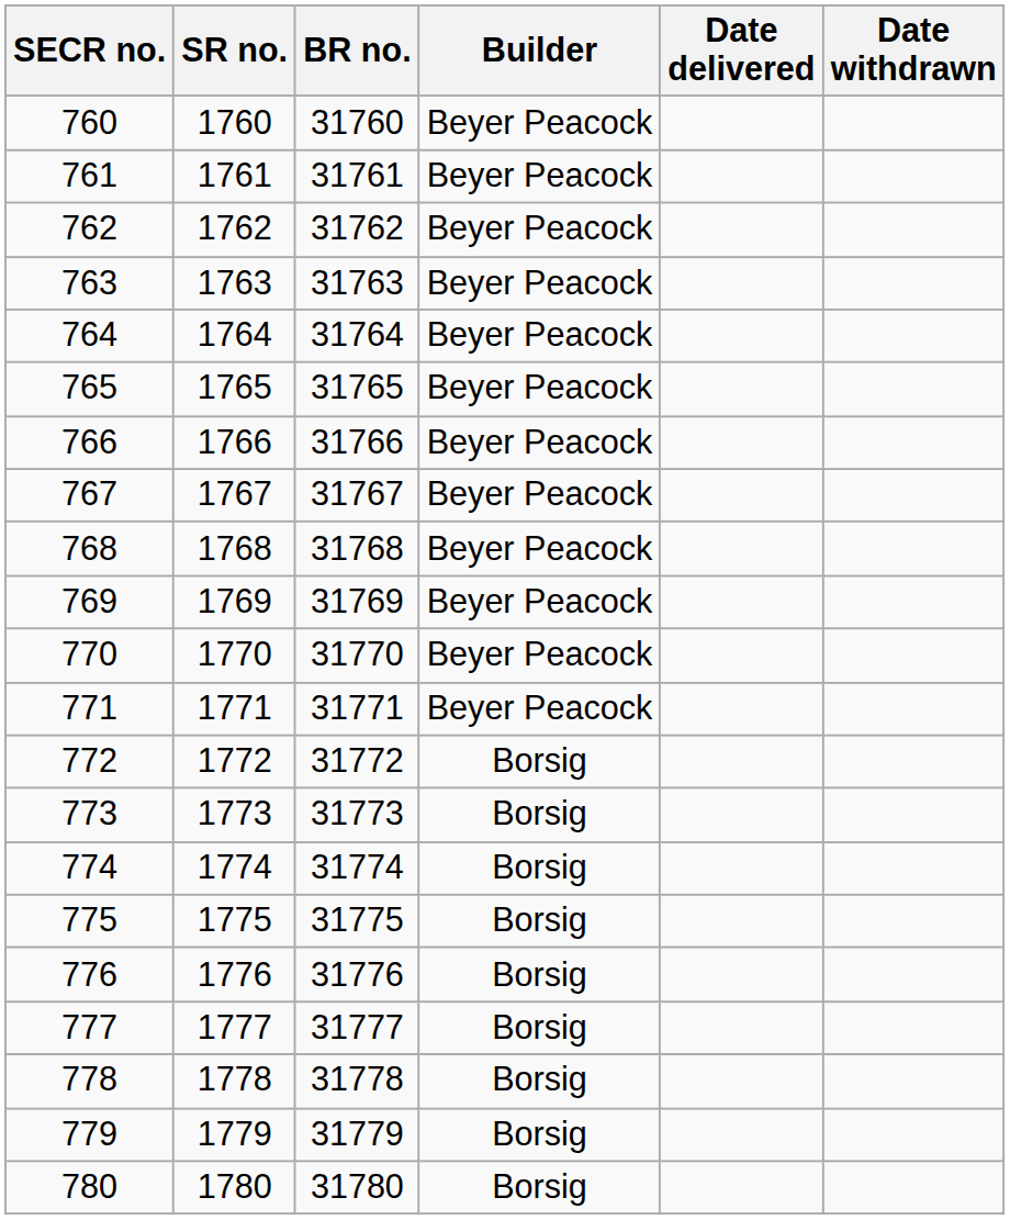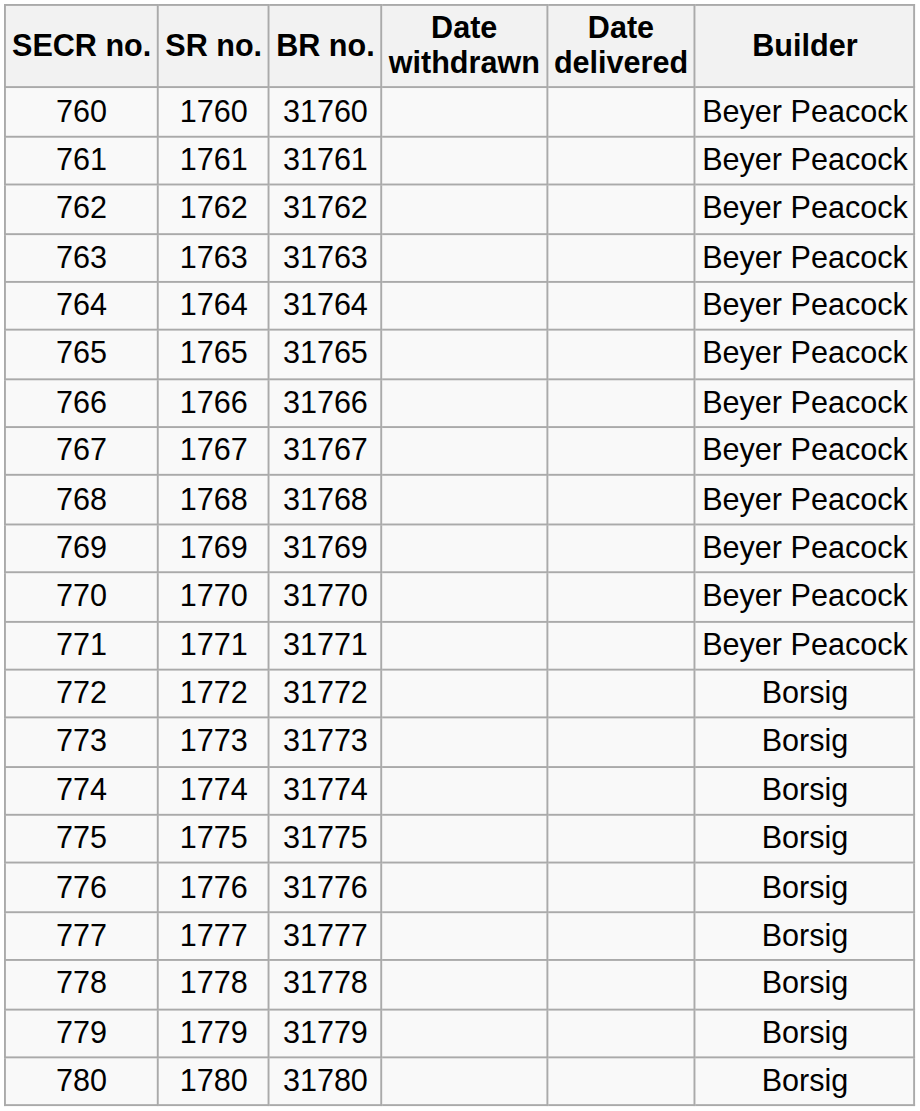columns swapped: Builder <-> Date withdrawn
